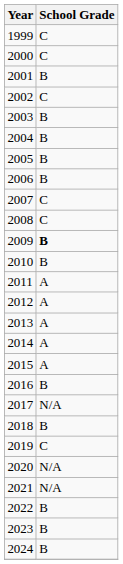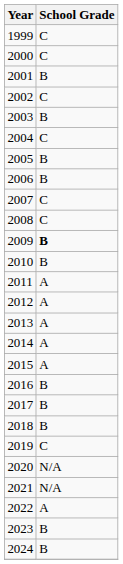2004 | School Grade: B -> C
2017 | School Grade: N/A -> B
2022 | School Grade: B -> A
